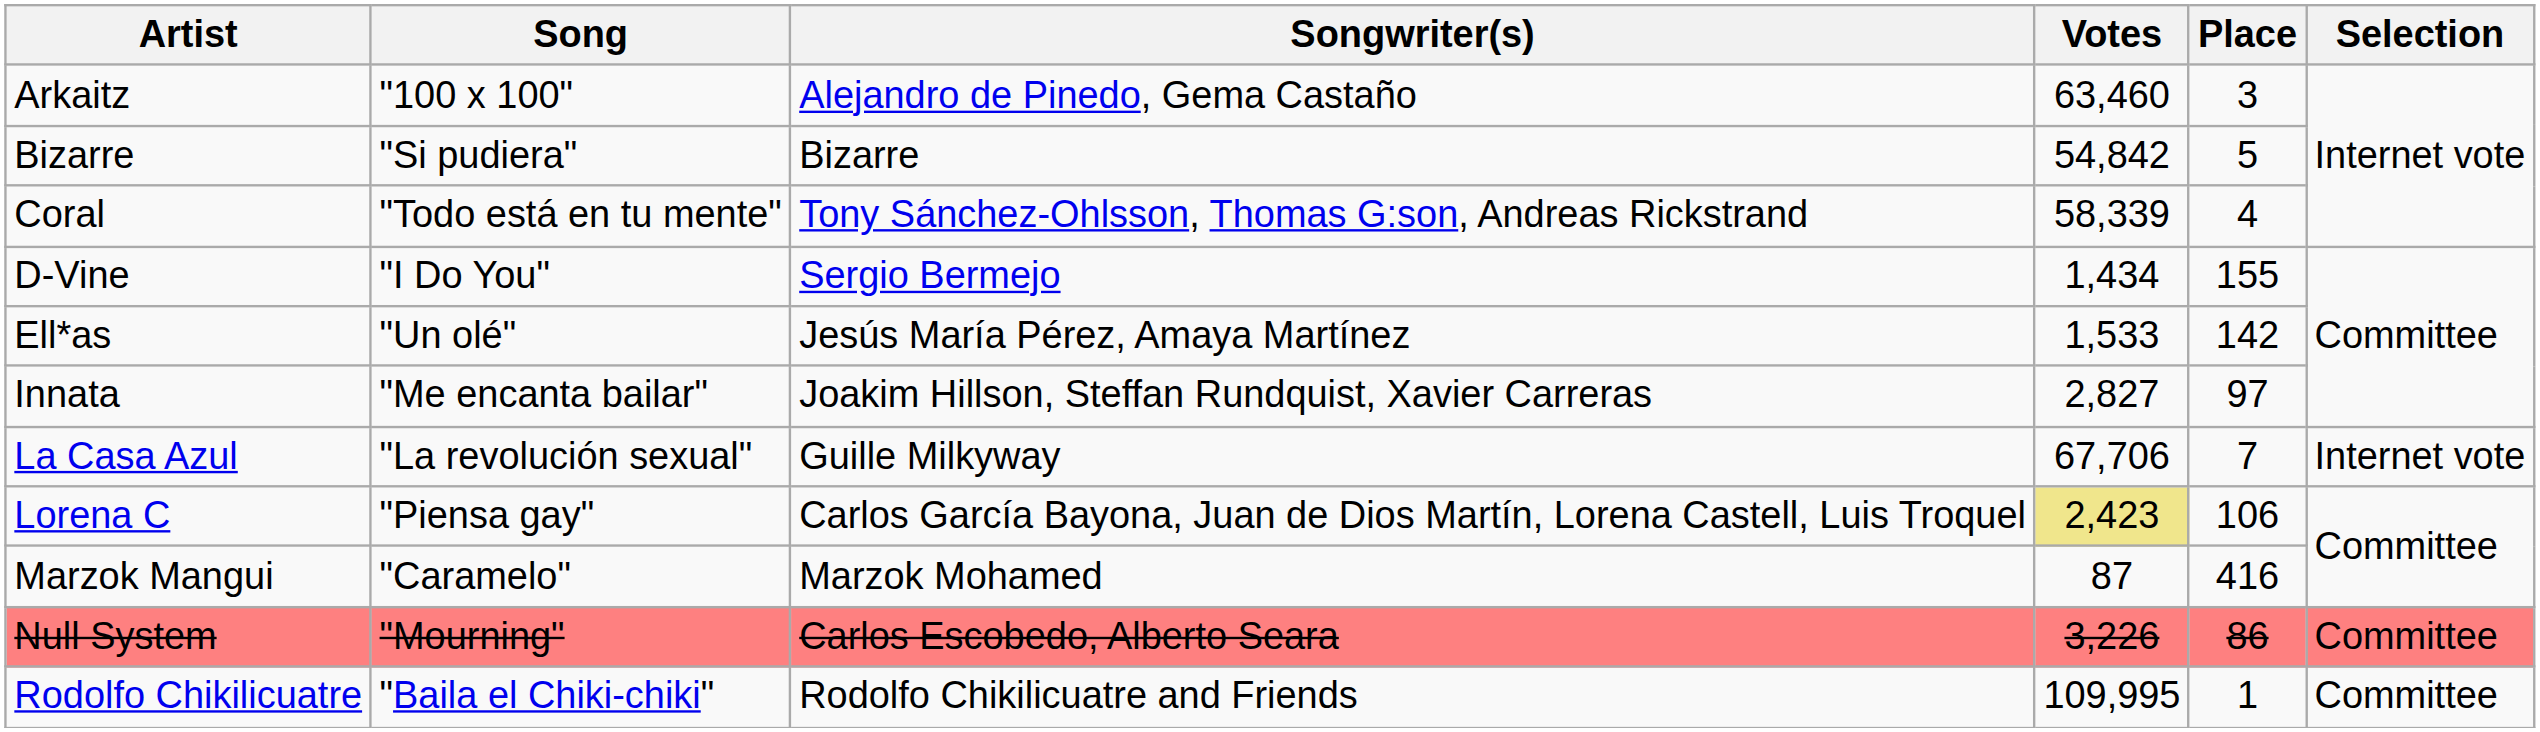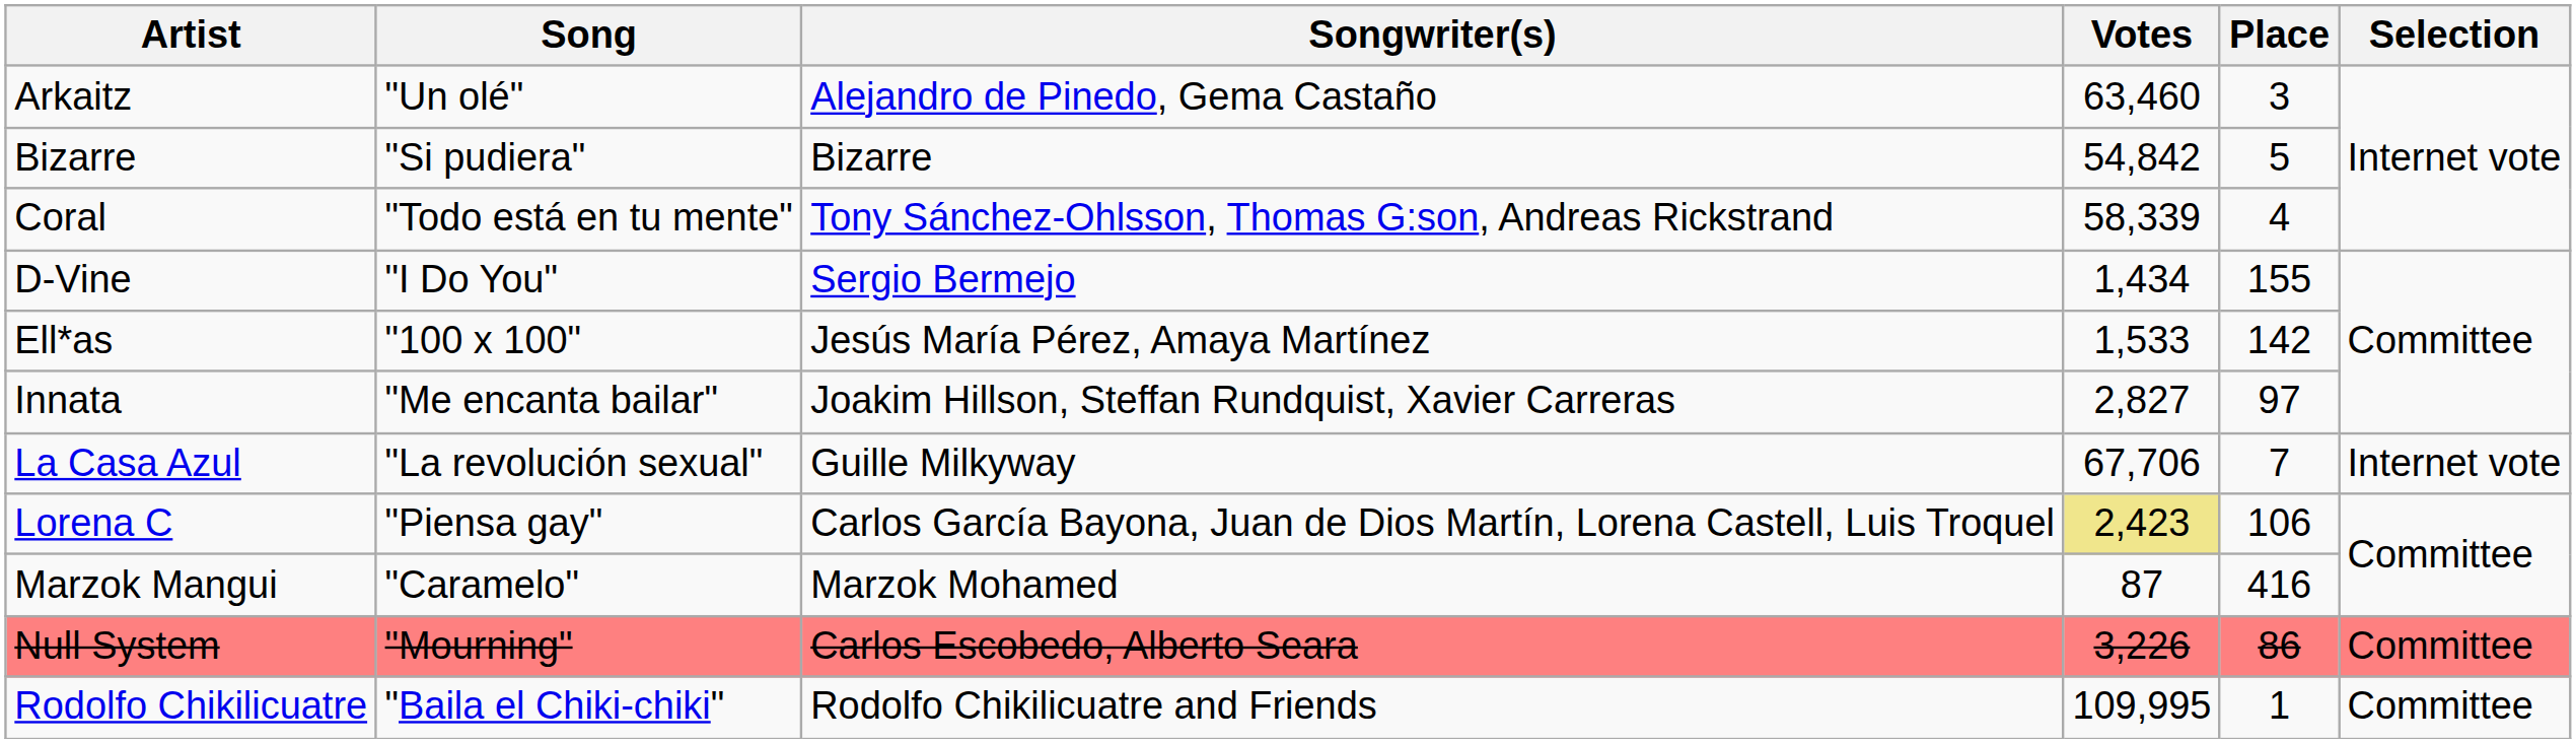Arkaitz | Song: "100 x 100" -> "Un olé"
Ell*as | Song: "Un olé" -> "100 x 100"
